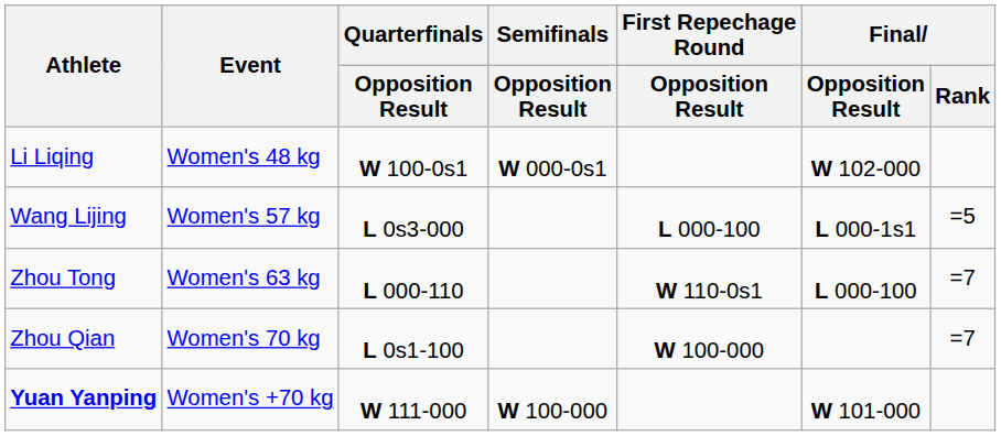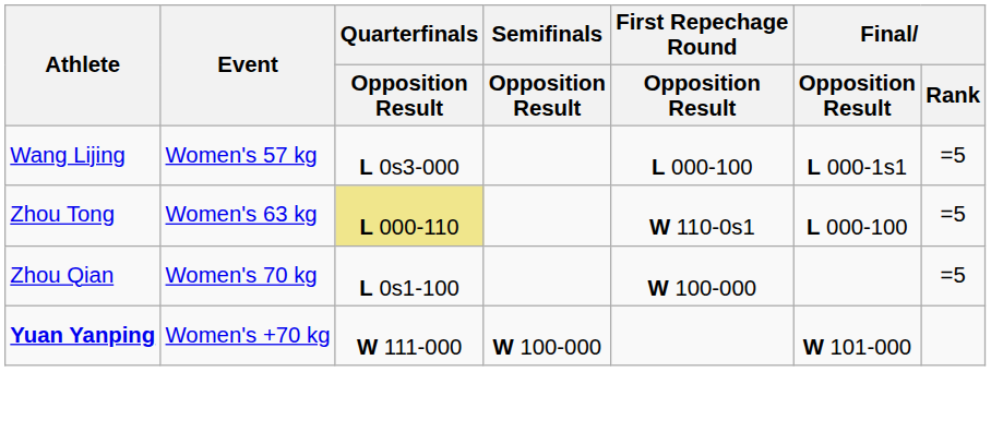- row: Li Liqing | Women's 48 kg | W 100-0s1 | W 000-0s1 | W 102-000
Zhou Tong | Quarterfinals / Opposition Result: no background -> khaki background
Zhou Tong | Final / Rank: =7 -> =5
Zhou Qian | Final / Rank: =7 -> =5
